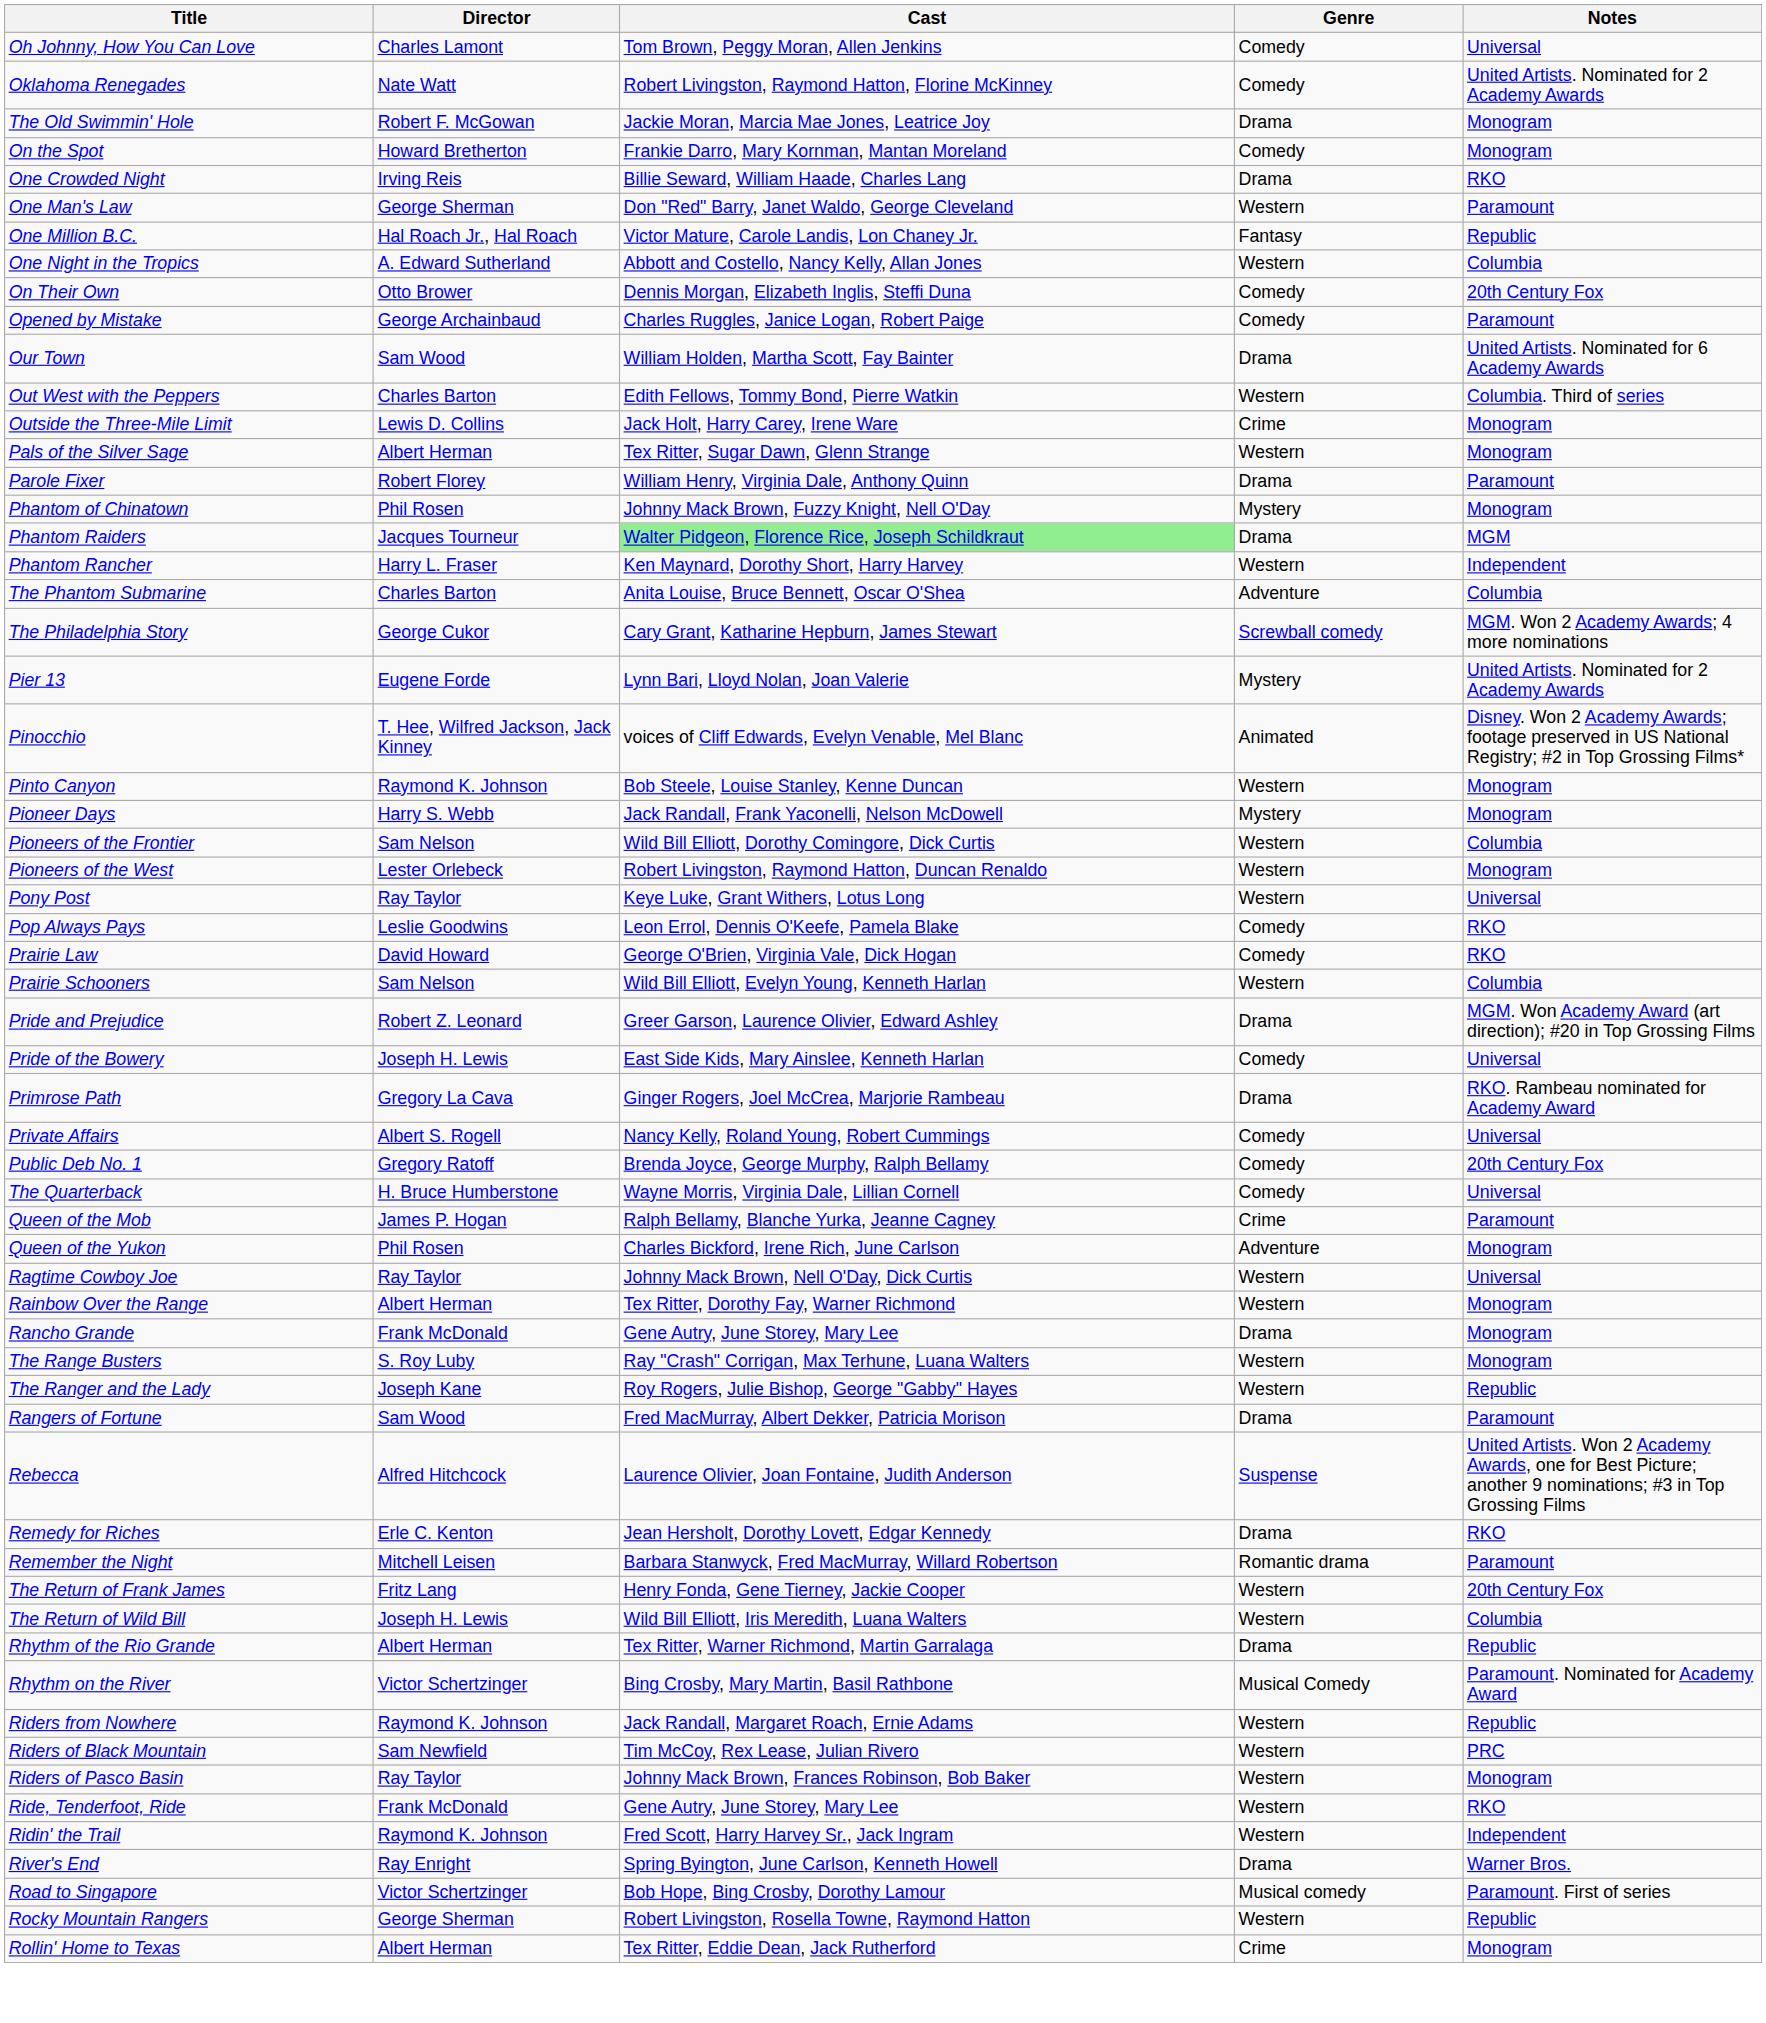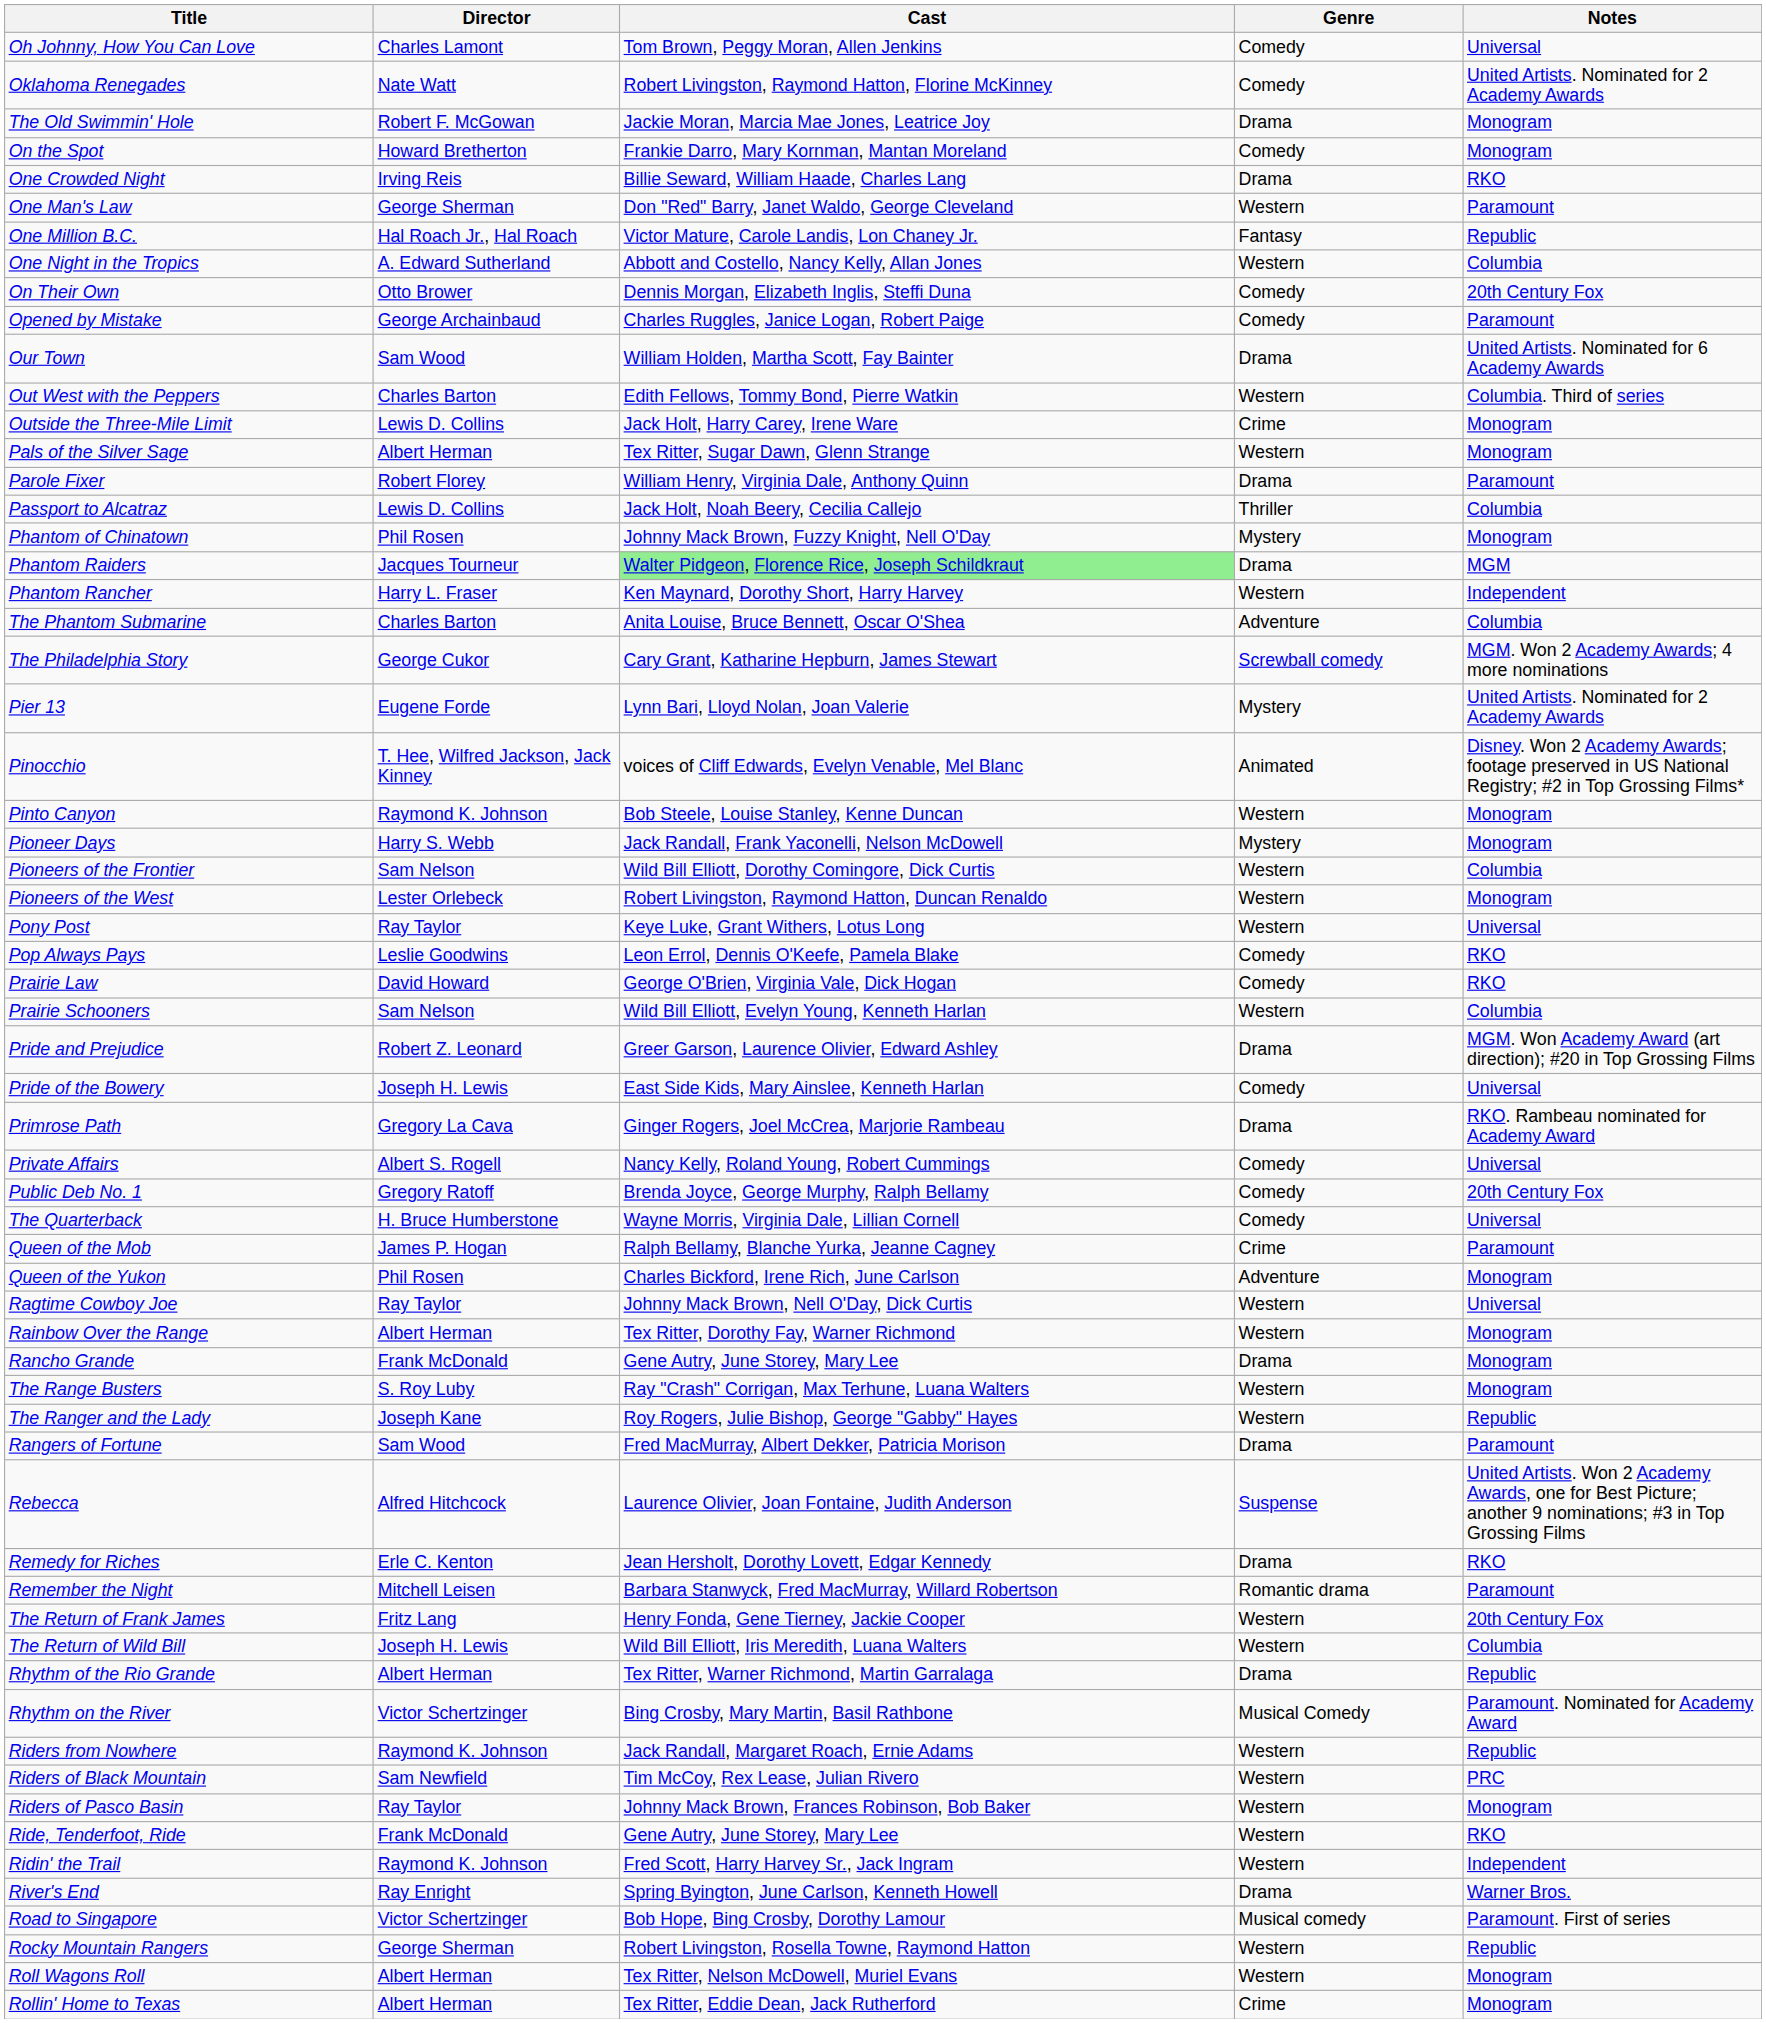+ row: Passport to Alcatraz | Lewis D. Collins | Jack Holt, Noah Beery, Cecilia Callejo | Thriller | Columbia
+ row: Roll Wagons Roll | Albert Herman | Tex Ritter, Nelson McDowell, Muriel Evans | Western | Monogram
